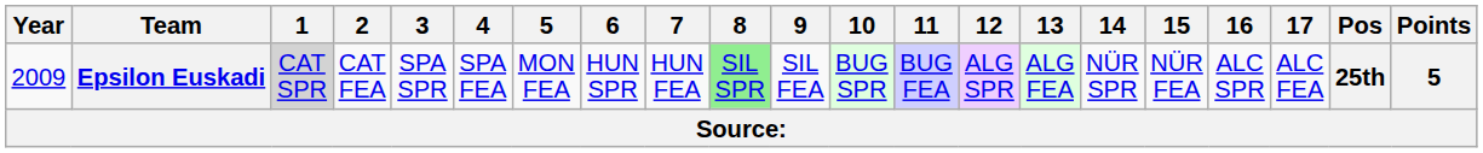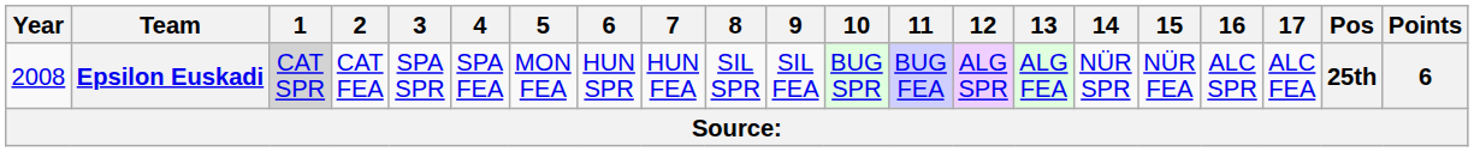Epsilon Euskadi | Year: 2009 -> 2008
Epsilon Euskadi | 8: lightgreen background -> no background
Epsilon Euskadi | Points: 5 -> 6
